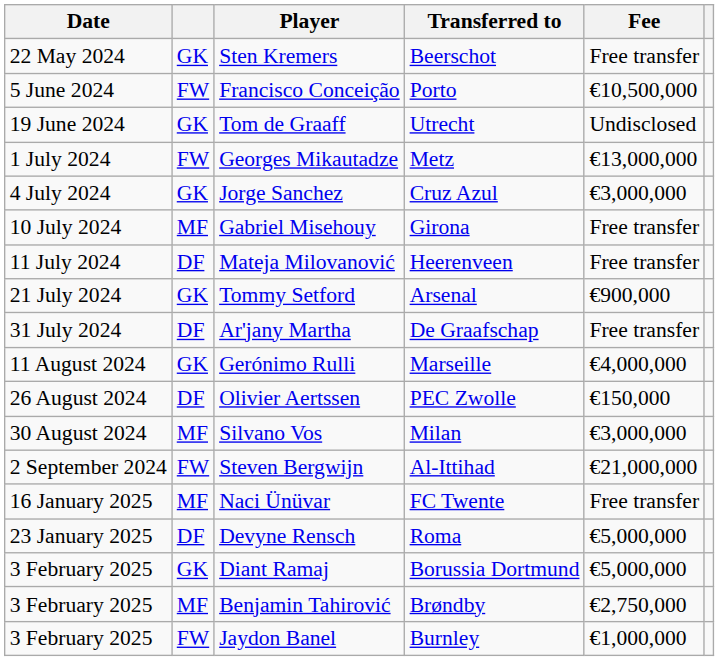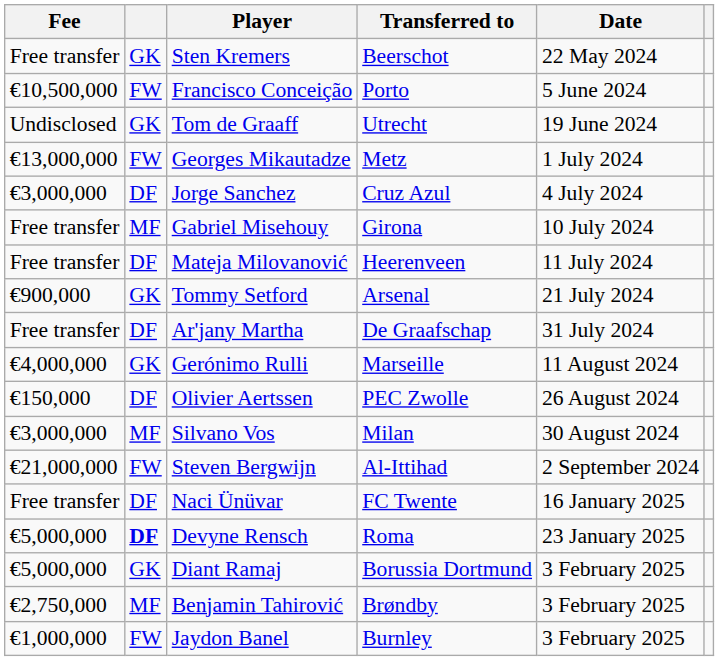columns swapped: Date <-> Fee
Jorge Sanchez | column 2: GK -> DF
Naci Ünüvar | column 2: MF -> DF
Devyne Rensch | column 2: normal -> bold
